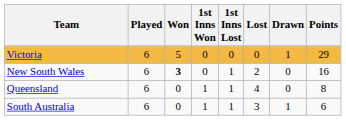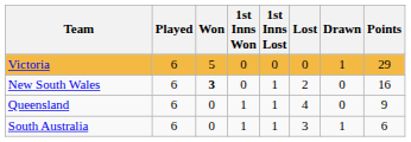Queensland | Points: 8 -> 9
